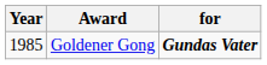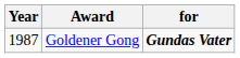Goldener Gong | Year: 1985 -> 1987
